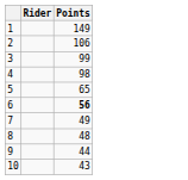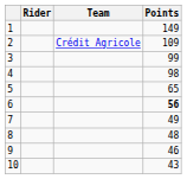+ column: Team | Crédit Agricole
2 | Points: 106 -> 109
9 | Points: 44 -> 46
